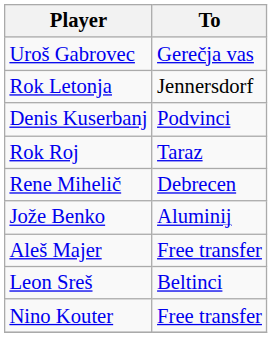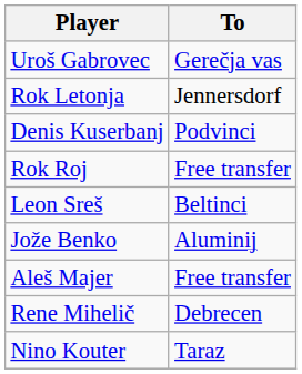Rok Roj | To: Taraz -> Free transfer
rows swapped: Rene Mihelič <-> Leon Sreš
Nino Kouter | To: Free transfer -> Taraz
